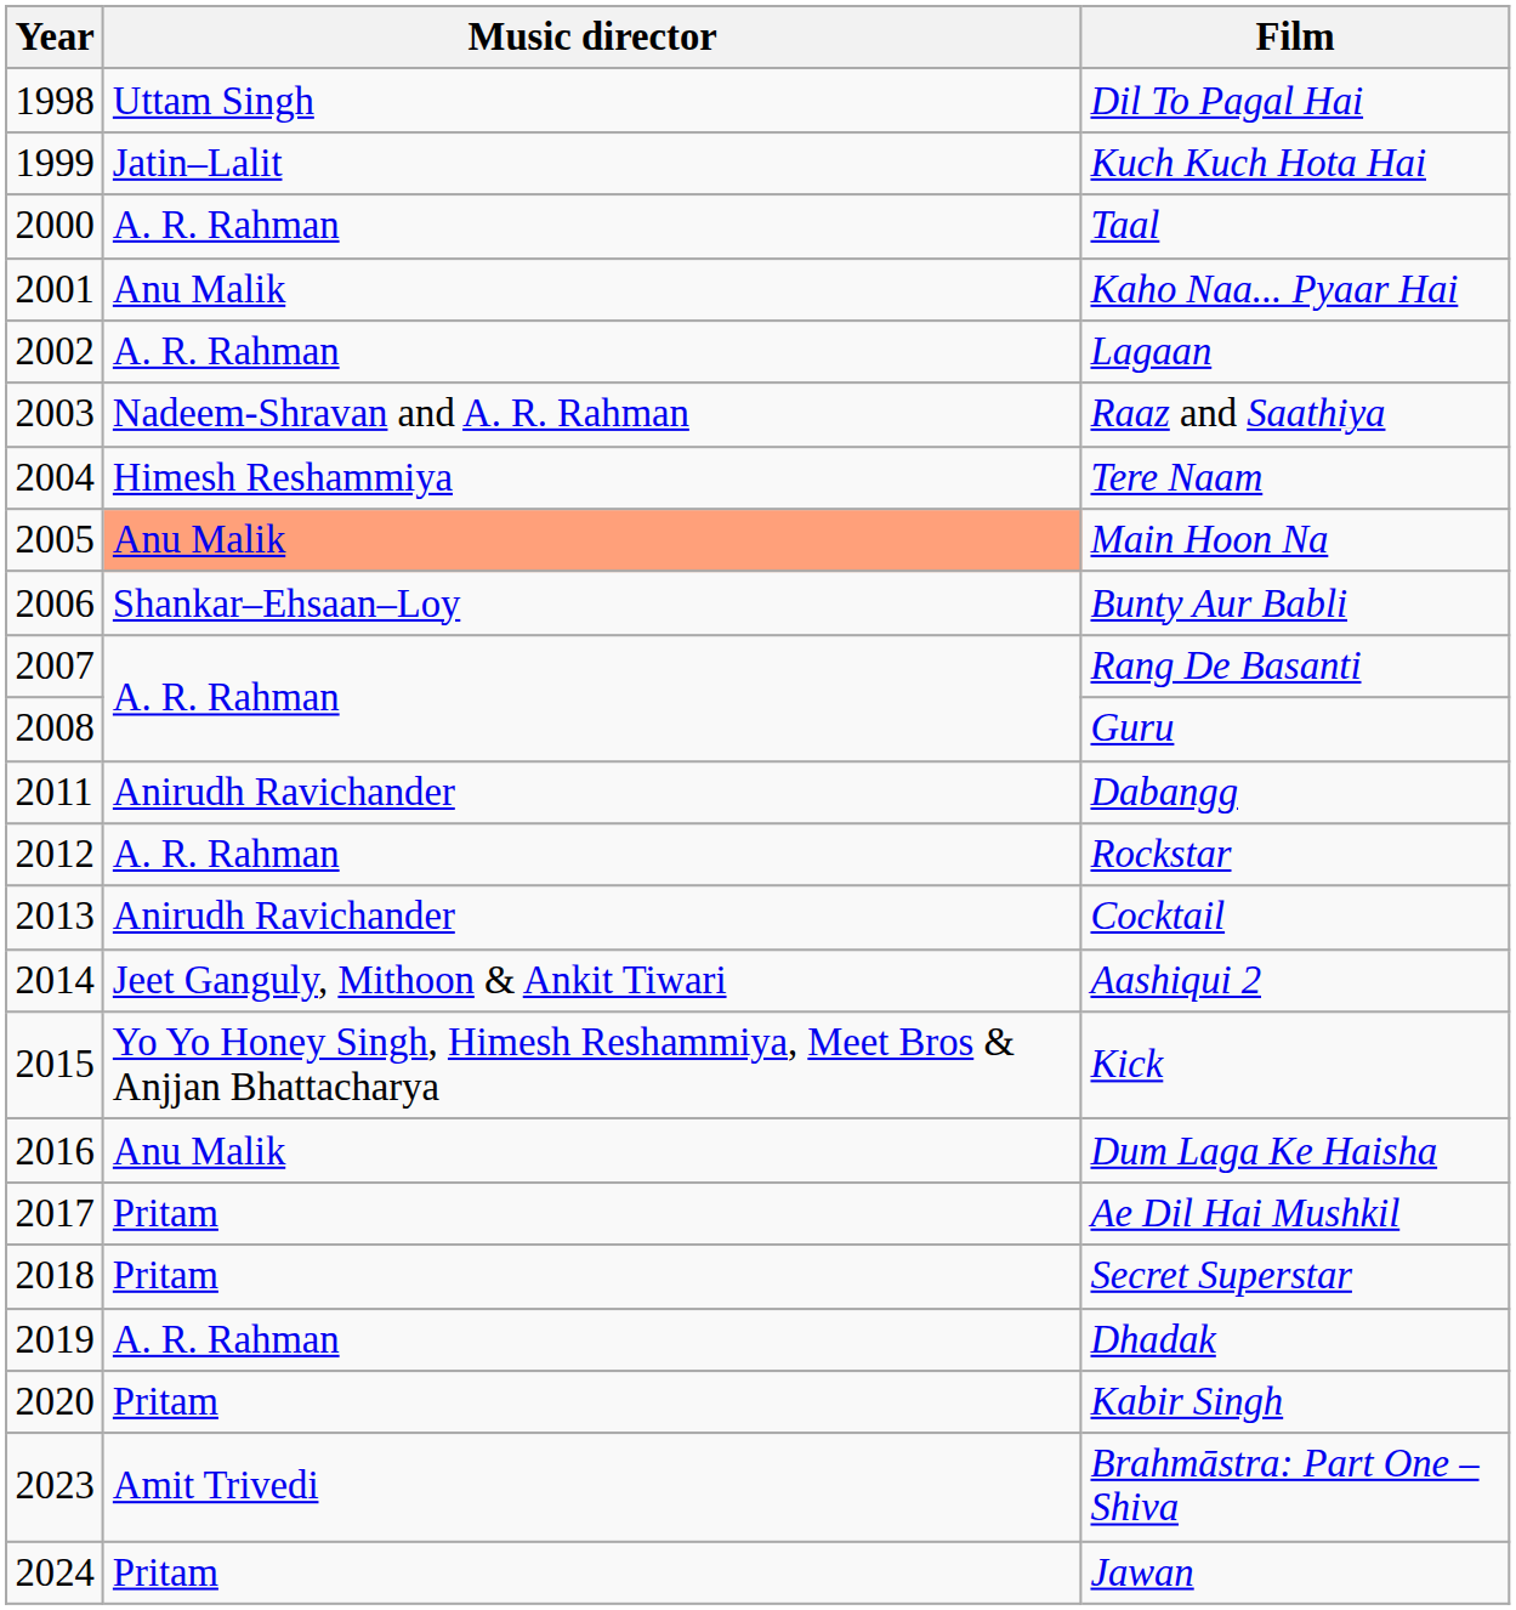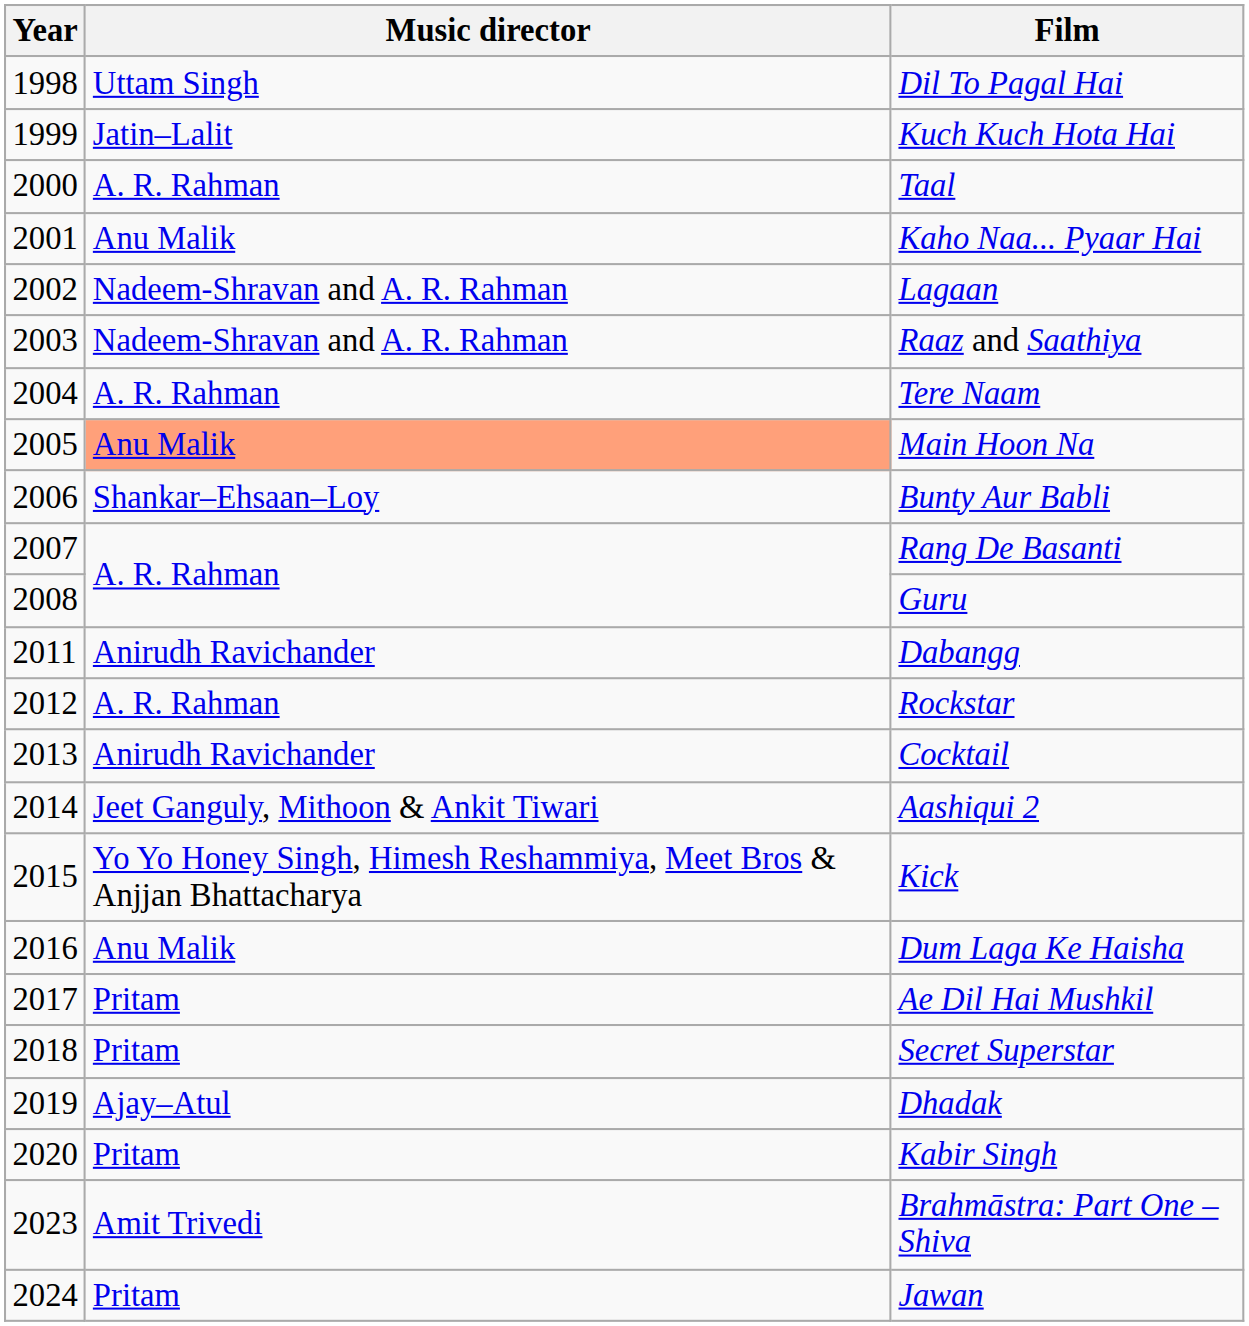Lagaan | Music director: A. R. Rahman -> Nadeem-Shravan and A. R. Rahman
Tere Naam | Music director: Himesh Reshammiya -> A. R. Rahman
Dhadak | Music director: A. R. Rahman -> Ajay–Atul
